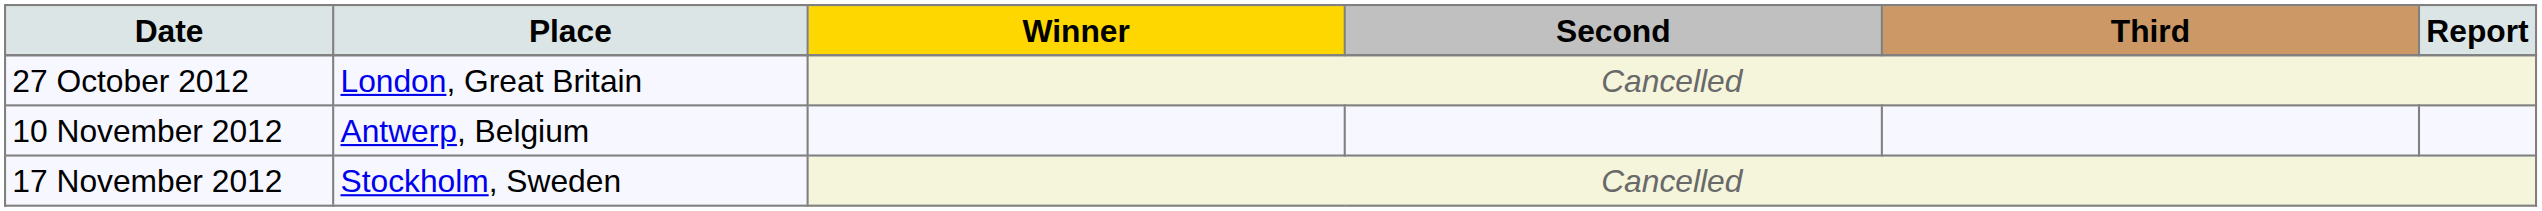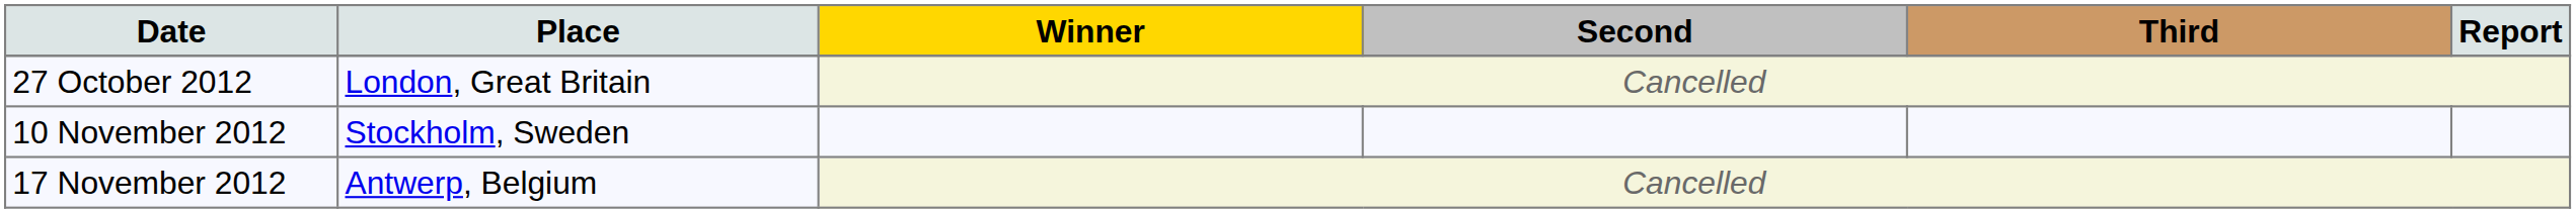10 November 2012 | Place: Antwerp, Belgium -> Stockholm, Sweden
17 November 2012 | Place: Stockholm, Sweden -> Antwerp, Belgium
